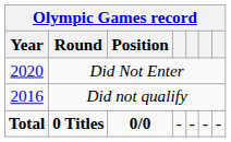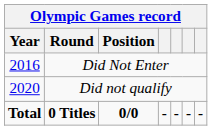Did Not Enter | Year: 2020 -> 2016
Did not qualify | Year: 2016 -> 2020
